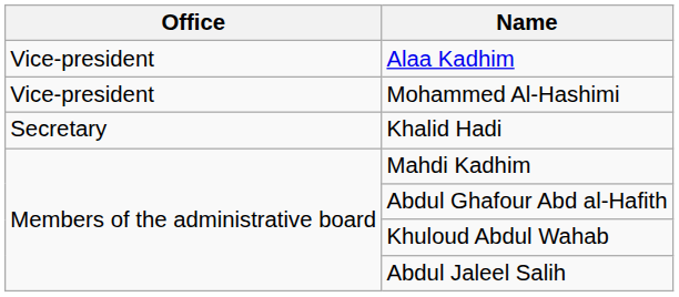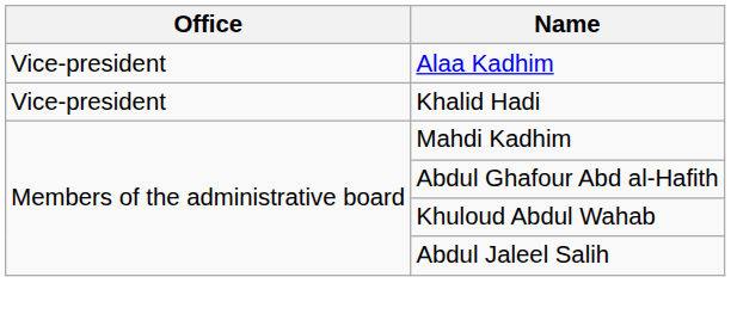- row: Vice-president | Mohammed Al-Hashimi
Khalid Hadi | Office: Secretary -> Vice-president
